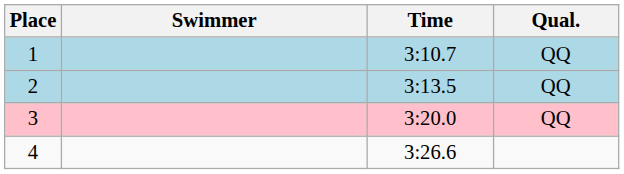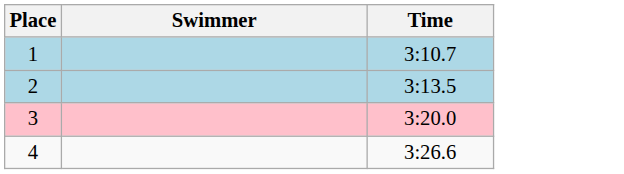- column: Qual. | QQ | QQ | QQ
